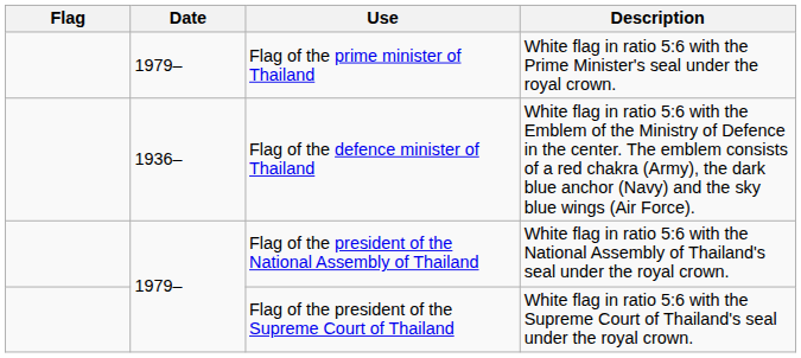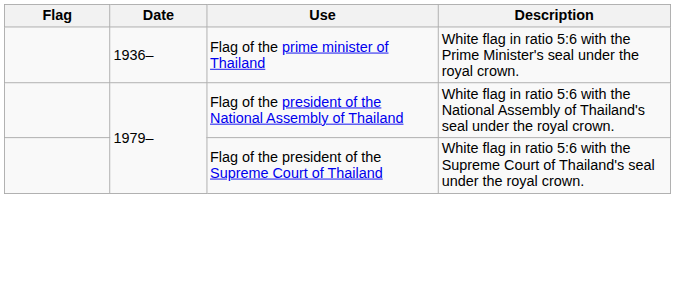Flag of the prime minister of Thailand | Date: 1979– -> 1936–
- row: 1936– | Flag of the defence minister of Thailand | White flag in ratio 5:6 with the Emblem of the Ministry of Defence in the center. The emblem consists of a red chakra (Army), the dark blue anchor (Navy) and the sky blue wings (Air Force).
